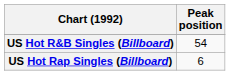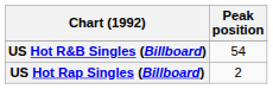US Hot Rap Singles (Billboard) | Peak position: 6 -> 2
